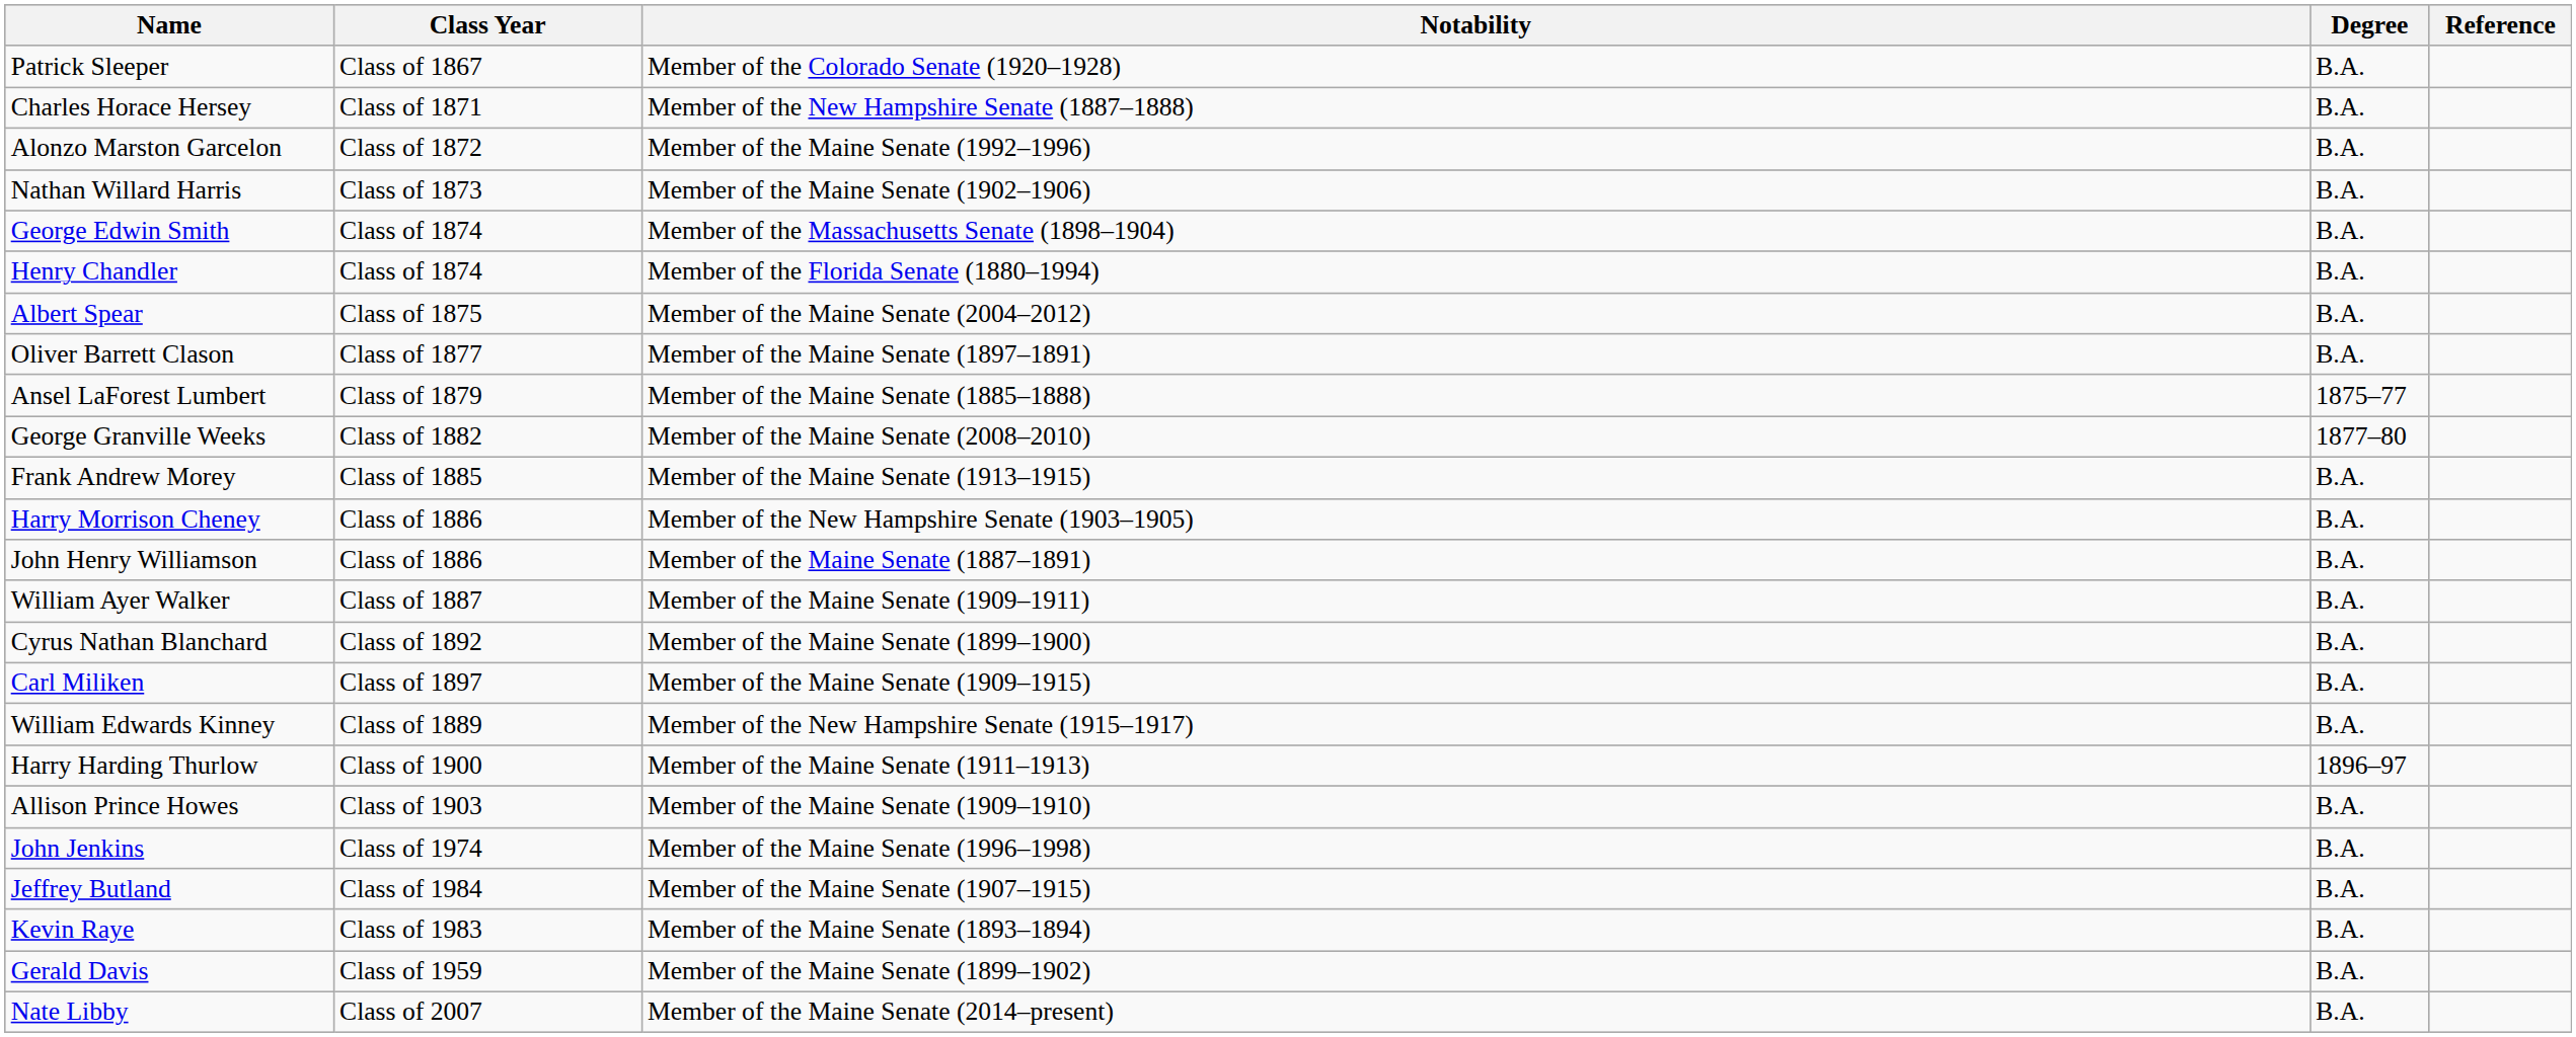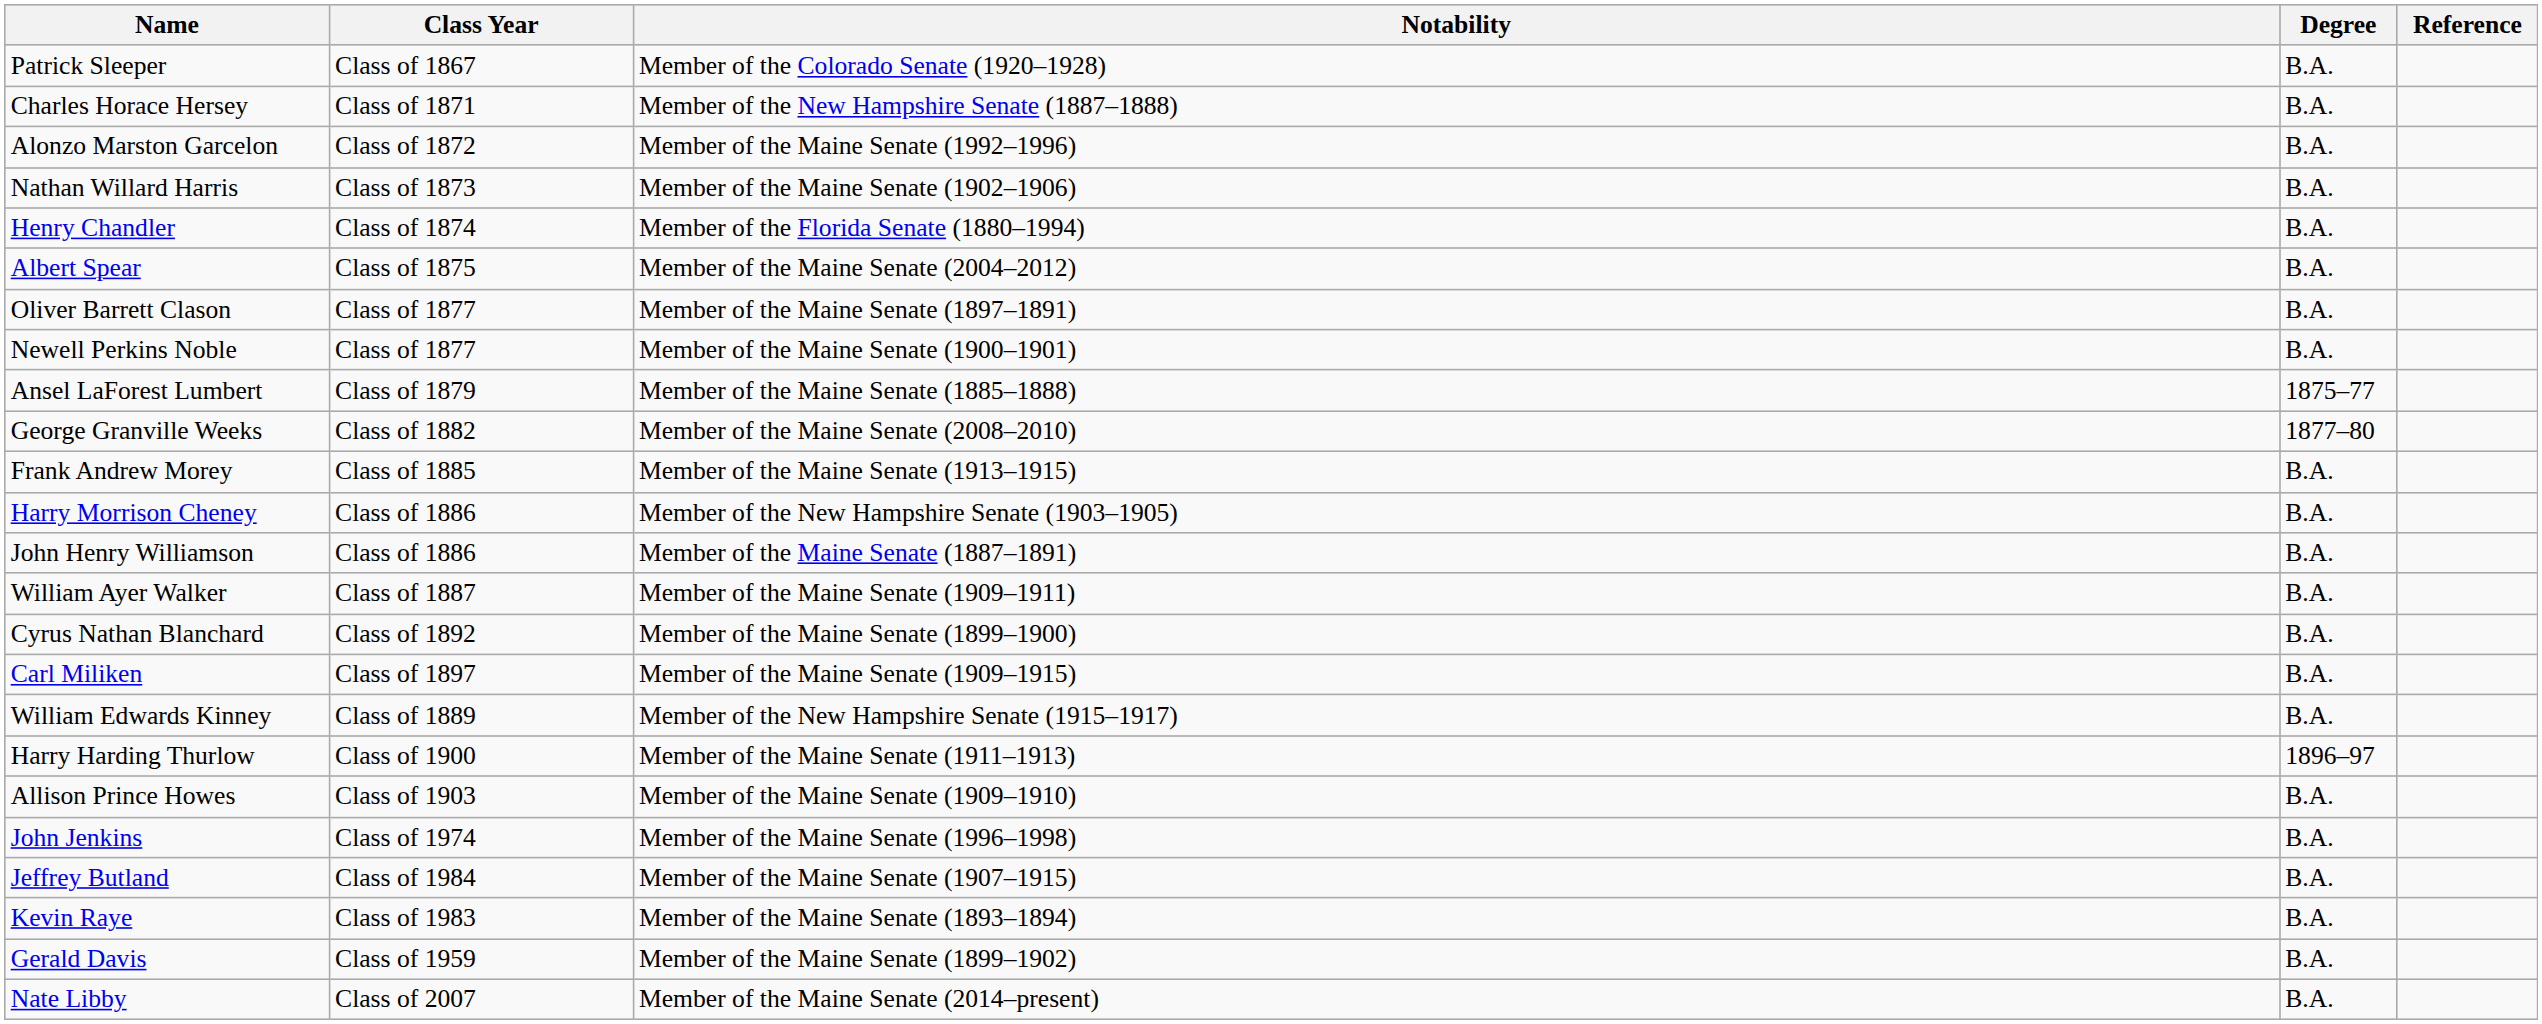- row: George Edwin Smith | Class of 1874 | Member of the Massachusetts Senate (1898–1904) | B.A.
+ row: Newell Perkins Noble | Class of 1877 | Member of the Maine Senate (1900–1901) | B.A.
